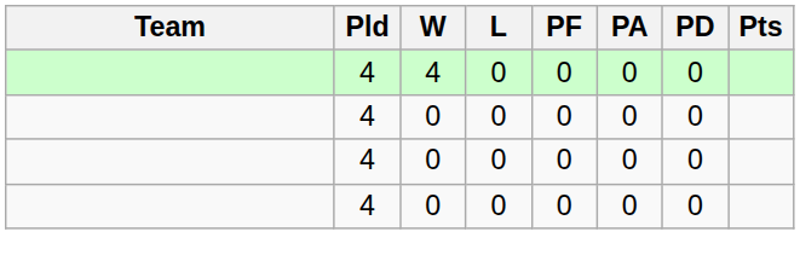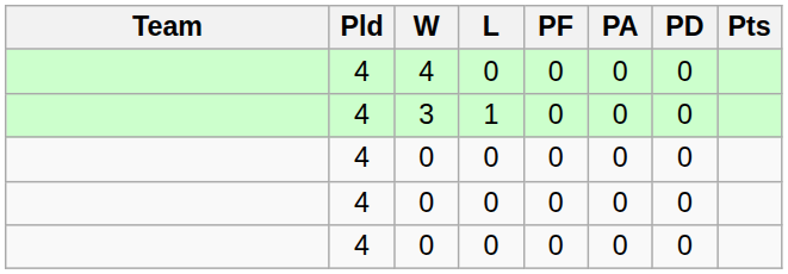+ row: 4 | 3 | 1 | 0 | 0 | 0
